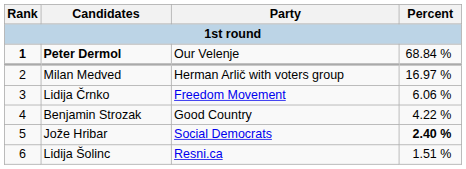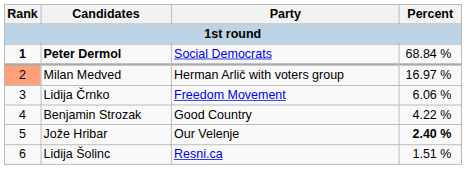Peter Dermol | Party: Our Velenje -> Social Democrats
Milan Medved | Rank: no background -> lightsalmon background
Jože Hribar | Party: Social Democrats -> Our Velenje
